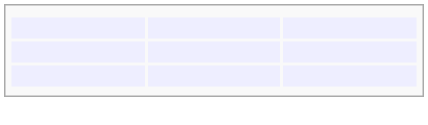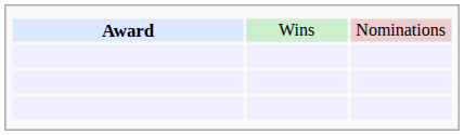+ row: Award | Wins | Nominations
